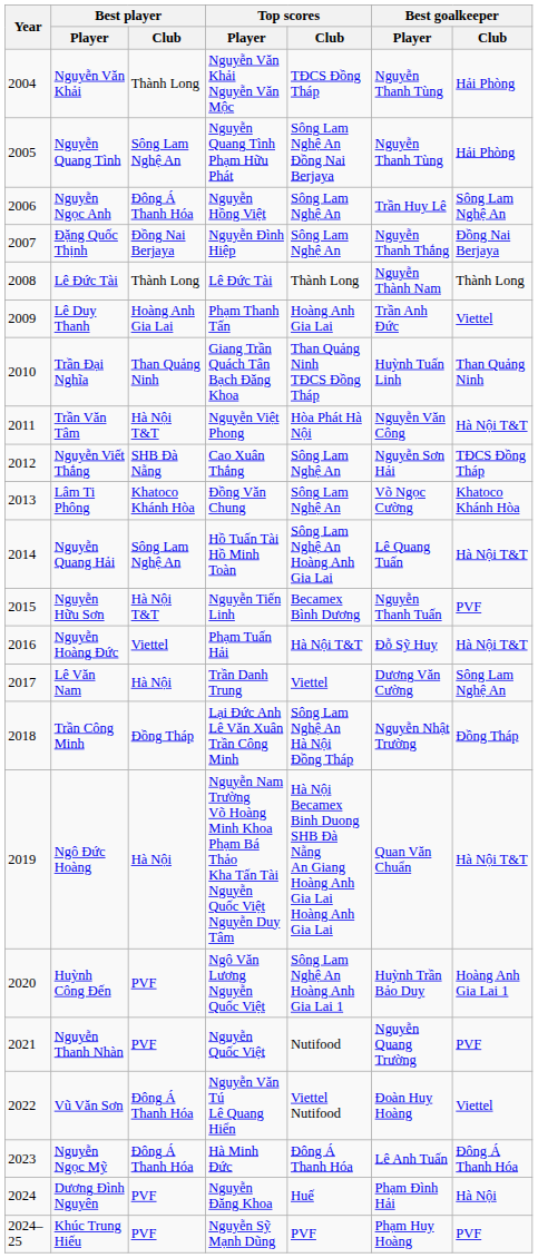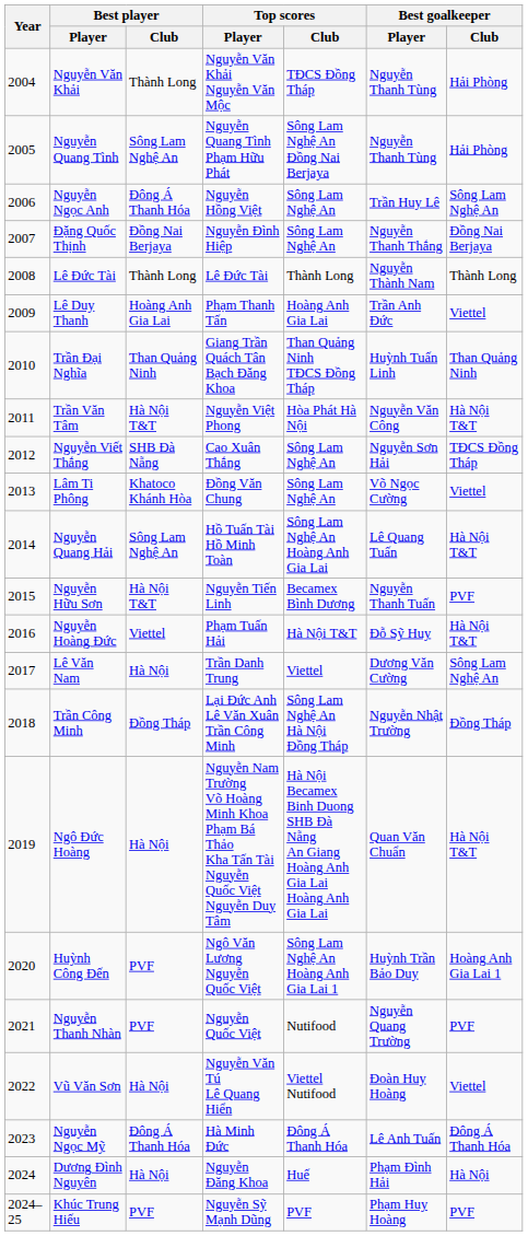Lâm Ti Phông | Best goalkeeper / Club: Khatoco Khánh Hòa -> Viettel
Vũ Văn Sơn | Best player / Club: Đông Á Thanh Hóa -> Hà Nội
Dương Đình Nguyên | Best player / Club: PVF -> Hà Nội
